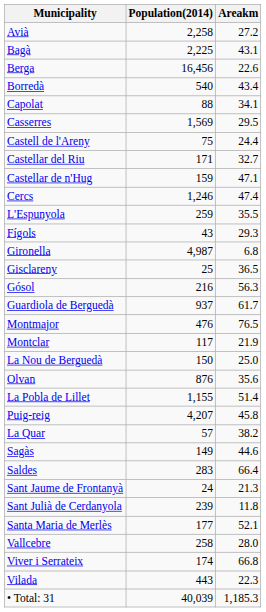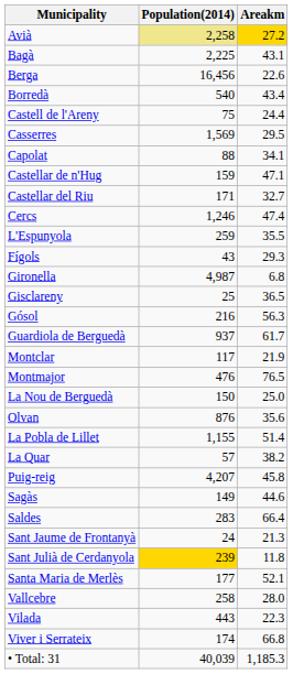Avià | Population(2014): no background -> khaki background
Avià | Areakm: no background -> gold background
rows swapped: Capolat <-> Castell de l'Areny
rows swapped: Castellar de n'Hug <-> Castellar del Riu
rows swapped: Montclar <-> Montmajor
rows swapped: Puig-reig <-> La Quar
Sant Julià de Cerdanyola | Population(2014): no background -> gold background
rows swapped: Vilada <-> Viver i Serrateix
